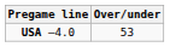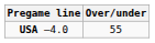USA –4.0 | Over/under: 53 -> 55
